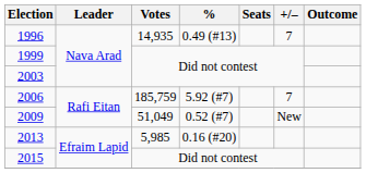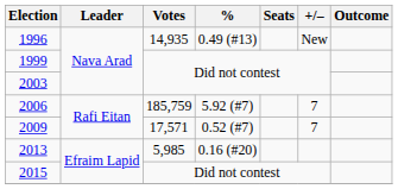1996 | +/–: 7 -> New
2009 | Votes: 51,049 -> 17,571
2009 | +/–: New -> 7
